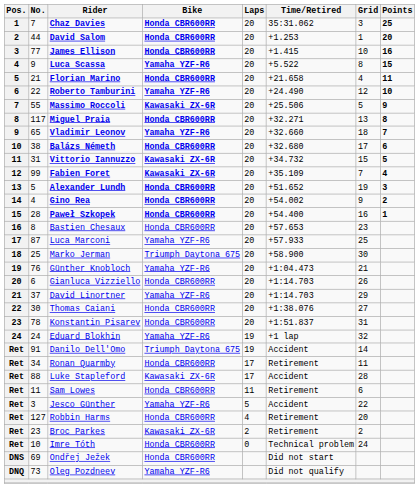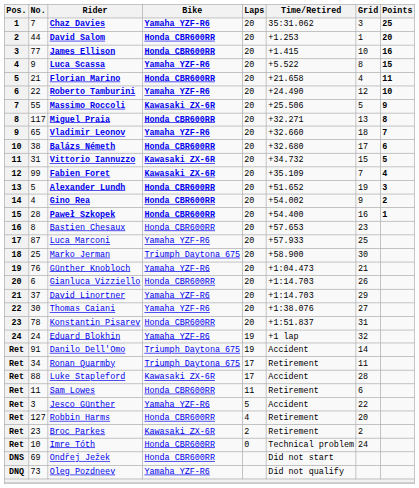Chaz Davies | Bike: Honda CBR600RR -> Yamaha YZF-R6
Thomas Caiani | Bike: Honda CBR600RR -> Yamaha YZF-R6
Ronan Quarmby | Bike: Honda CBR600RR -> Triumph Daytona 675
